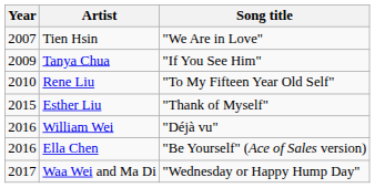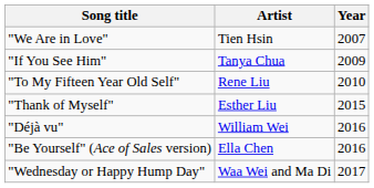columns swapped: Year <-> Song title
